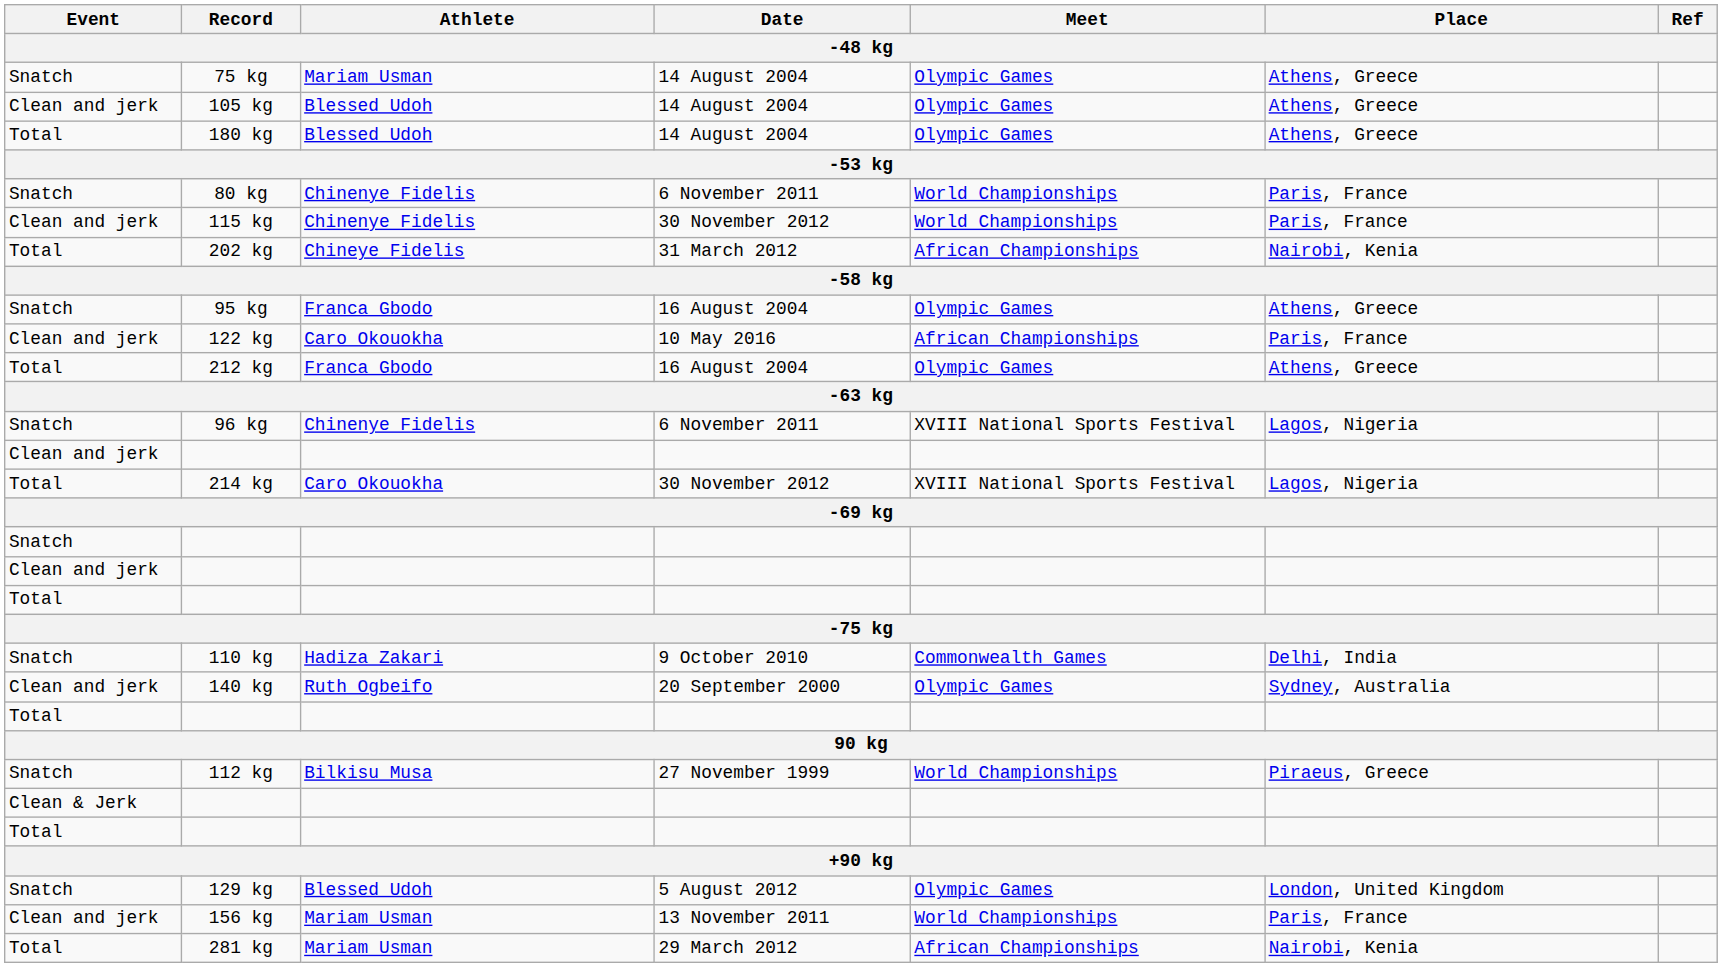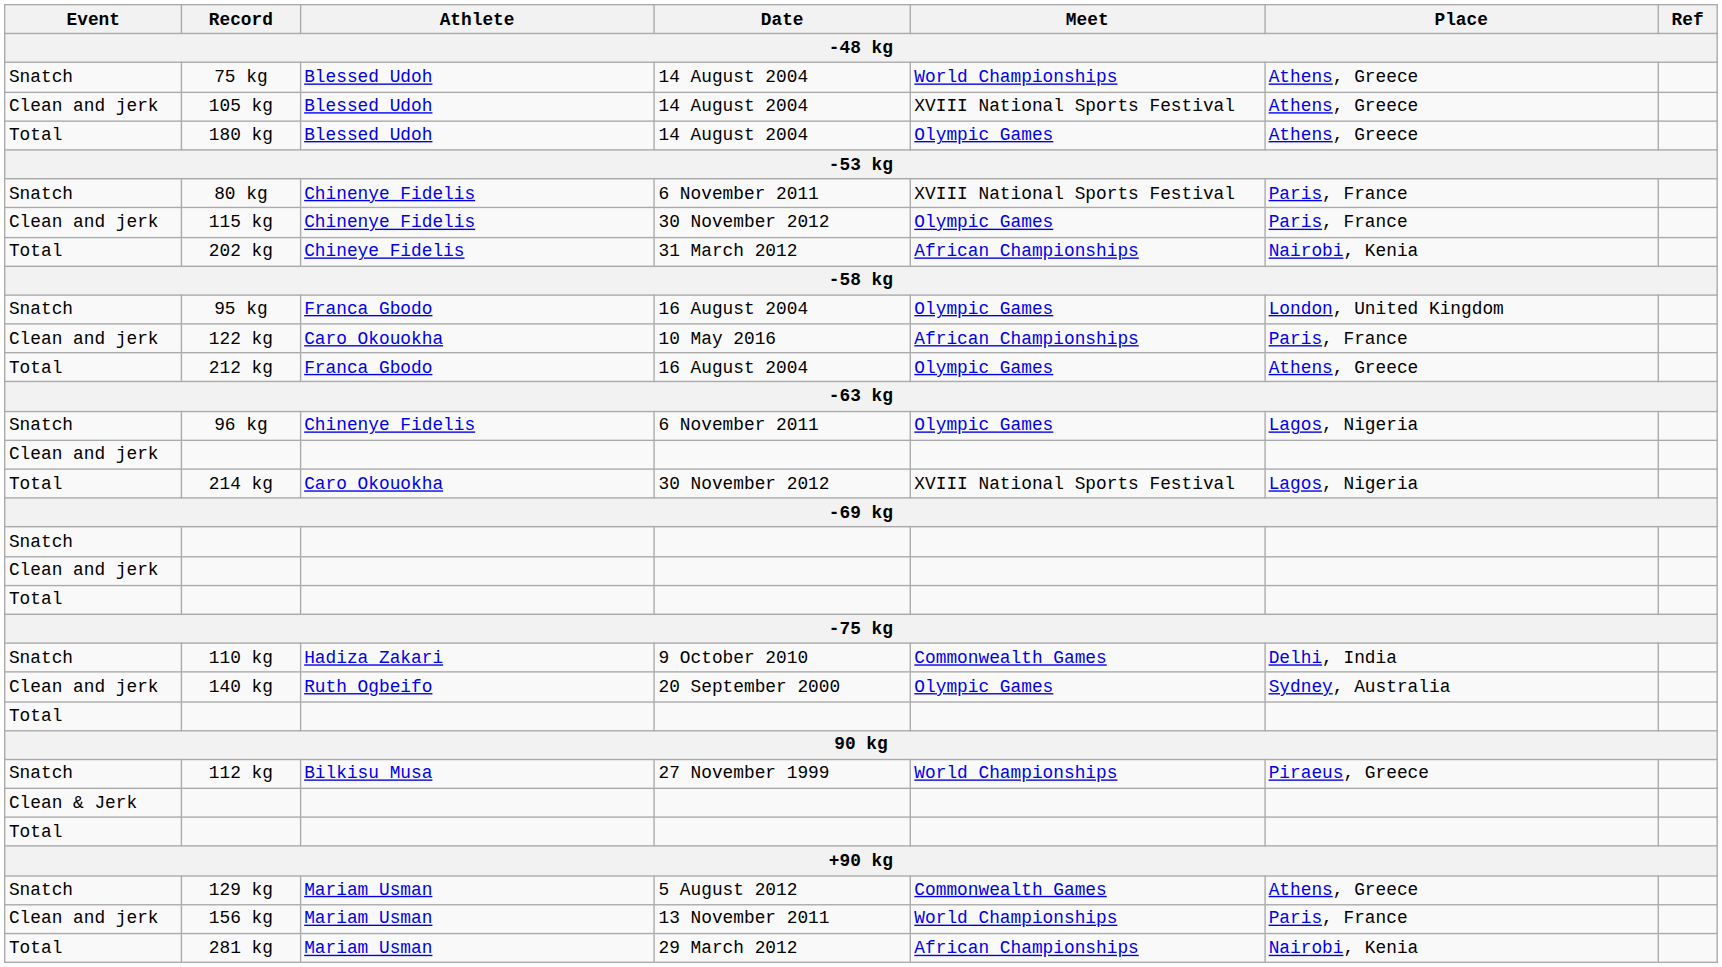75 kg | Athlete: Mariam Usman -> Blessed Udoh
75 kg | Meet: Olympic Games -> World Championships
105 kg | Meet: Olympic Games -> XVIII National Sports Festival
80 kg | Meet: World Championships -> XVIII National Sports Festival
115 kg | Meet: World Championships -> Olympic Games
95 kg | Place: Athens, Greece -> London, United Kingdom
96 kg | Meet: XVIII National Sports Festival -> Olympic Games
129 kg | Athlete: Blessed Udoh -> Mariam Usman
129 kg | Meet: Olympic Games -> Commonwealth Games
129 kg | Place: London, United Kingdom -> Athens, Greece
